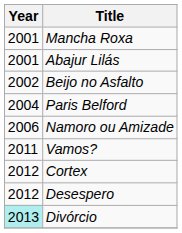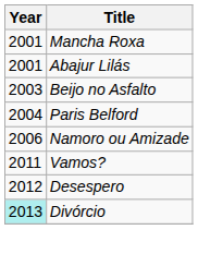Beijo no Asfalto | Year: 2002 -> 2003
- row: 2012 | Cortex
